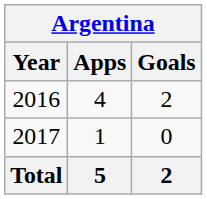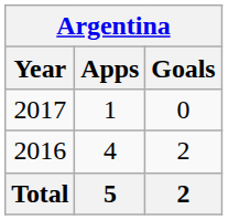rows swapped: 2016 <-> 2017
